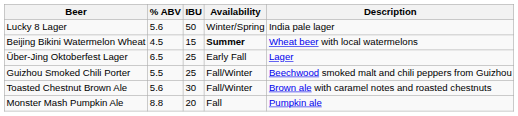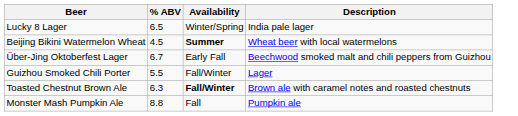- column: IBU | 50 | 15 | 25 | 25 | 30 | 20
Lucky 8 Lager | % ABV: 5.6 -> 6.5
Über-Jing Oktoberfest Lager | % ABV: 6.5 -> 6.7
Über-Jing Oktoberfest Lager | Description: Lager -> Beechwood smoked malt and chili peppers from Guizhou
Guizhou Smoked Chili Porter | Description: Beechwood smoked malt and chili peppers from Guizhou -> Lager
Toasted Chestnut Brown Ale | % ABV: 5.6 -> 6.3
Toasted Chestnut Brown Ale | Availability: normal -> bold
